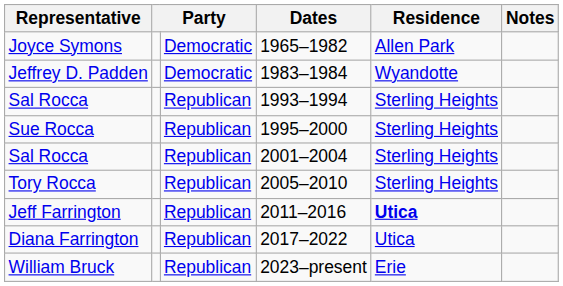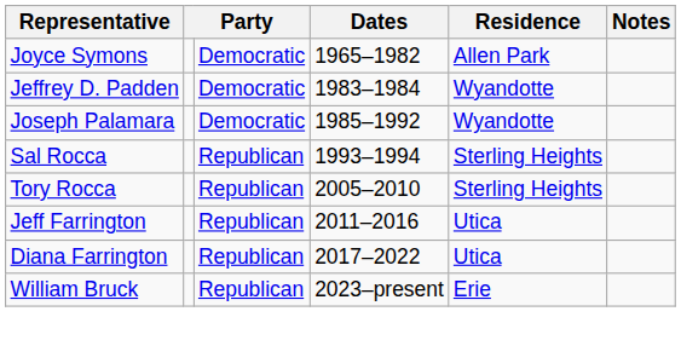+ row: Joseph Palamara | Democratic | 1985–1992 | Wyandotte
- row: Sue Rocca | Republican | 1995–2000 | Sterling Heights
- row: Sal Rocca | Republican | 2001–2004 | Sterling Heights
Jeff Farrington | Residence: bold -> normal
